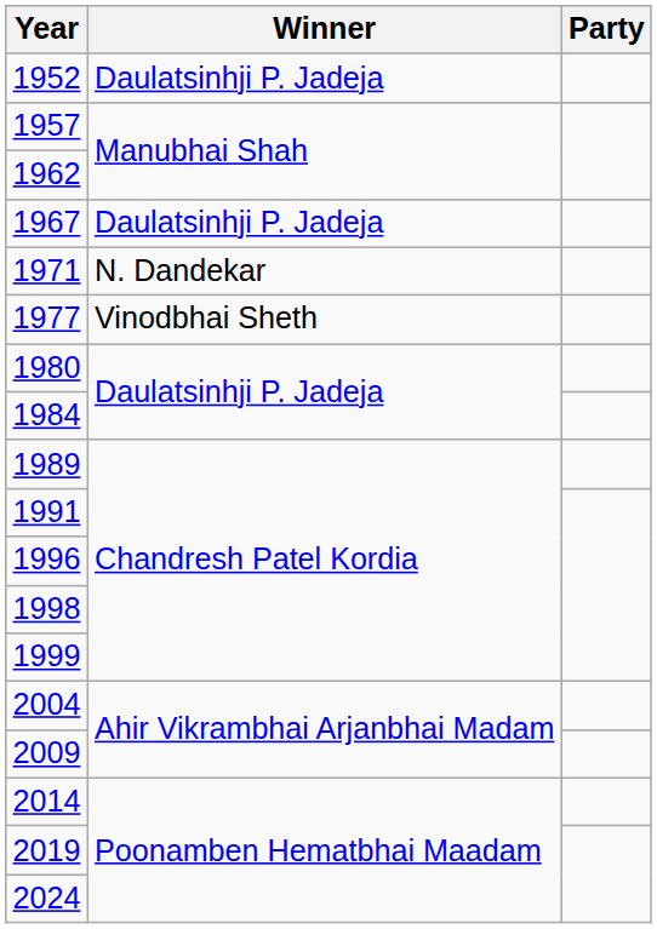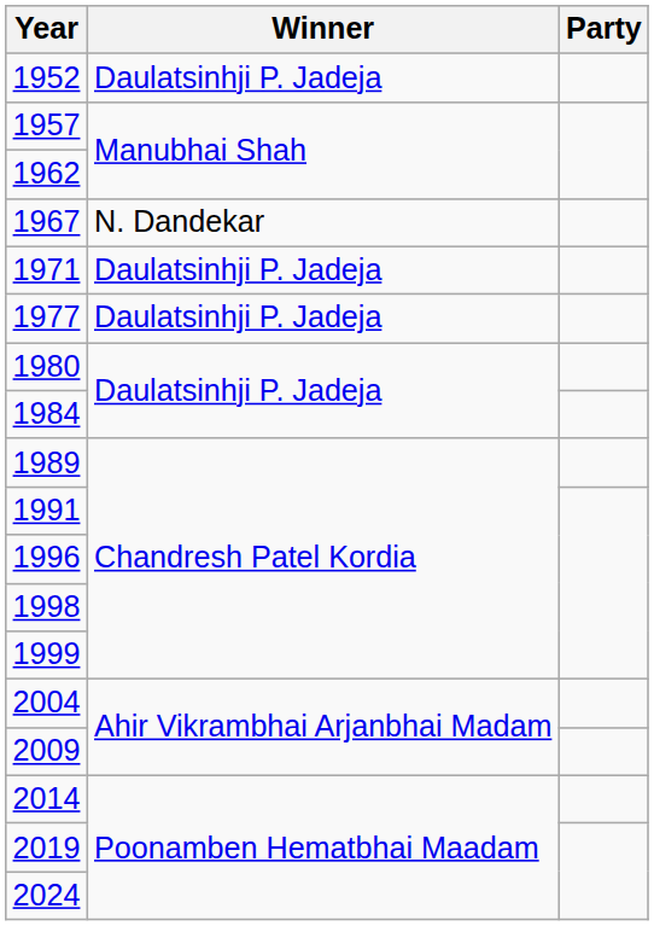1967 | Winner: Daulatsinhji P. Jadeja -> N. Dandekar
1971 | Winner: N. Dandekar -> Daulatsinhji P. Jadeja
1977 | Winner: Vinodbhai Sheth -> Daulatsinhji P. Jadeja
